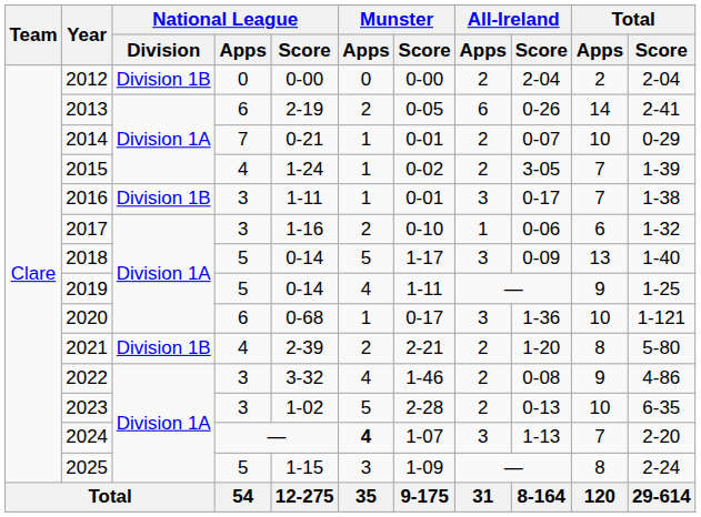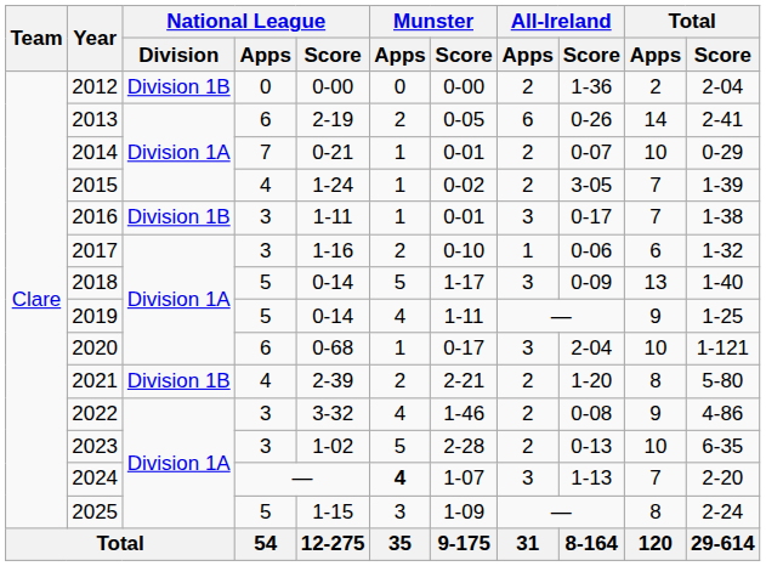2012 | All-Ireland / Score: 2-04 -> 1-36
2020 | All-Ireland / Score: 1-36 -> 2-04
